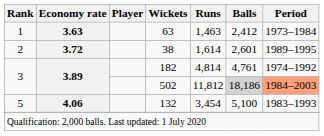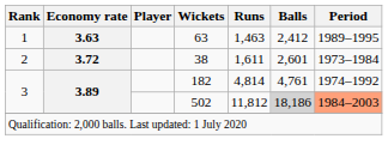63 | Period: 1973–1984 -> 1989–1995
38 | Runs: 1,614 -> 1,611
38 | Period: 1989–1995 -> 1973–1984
- row: 5 | 4.06 | 132 | 3,454 | 5,100 | 1983–1993
